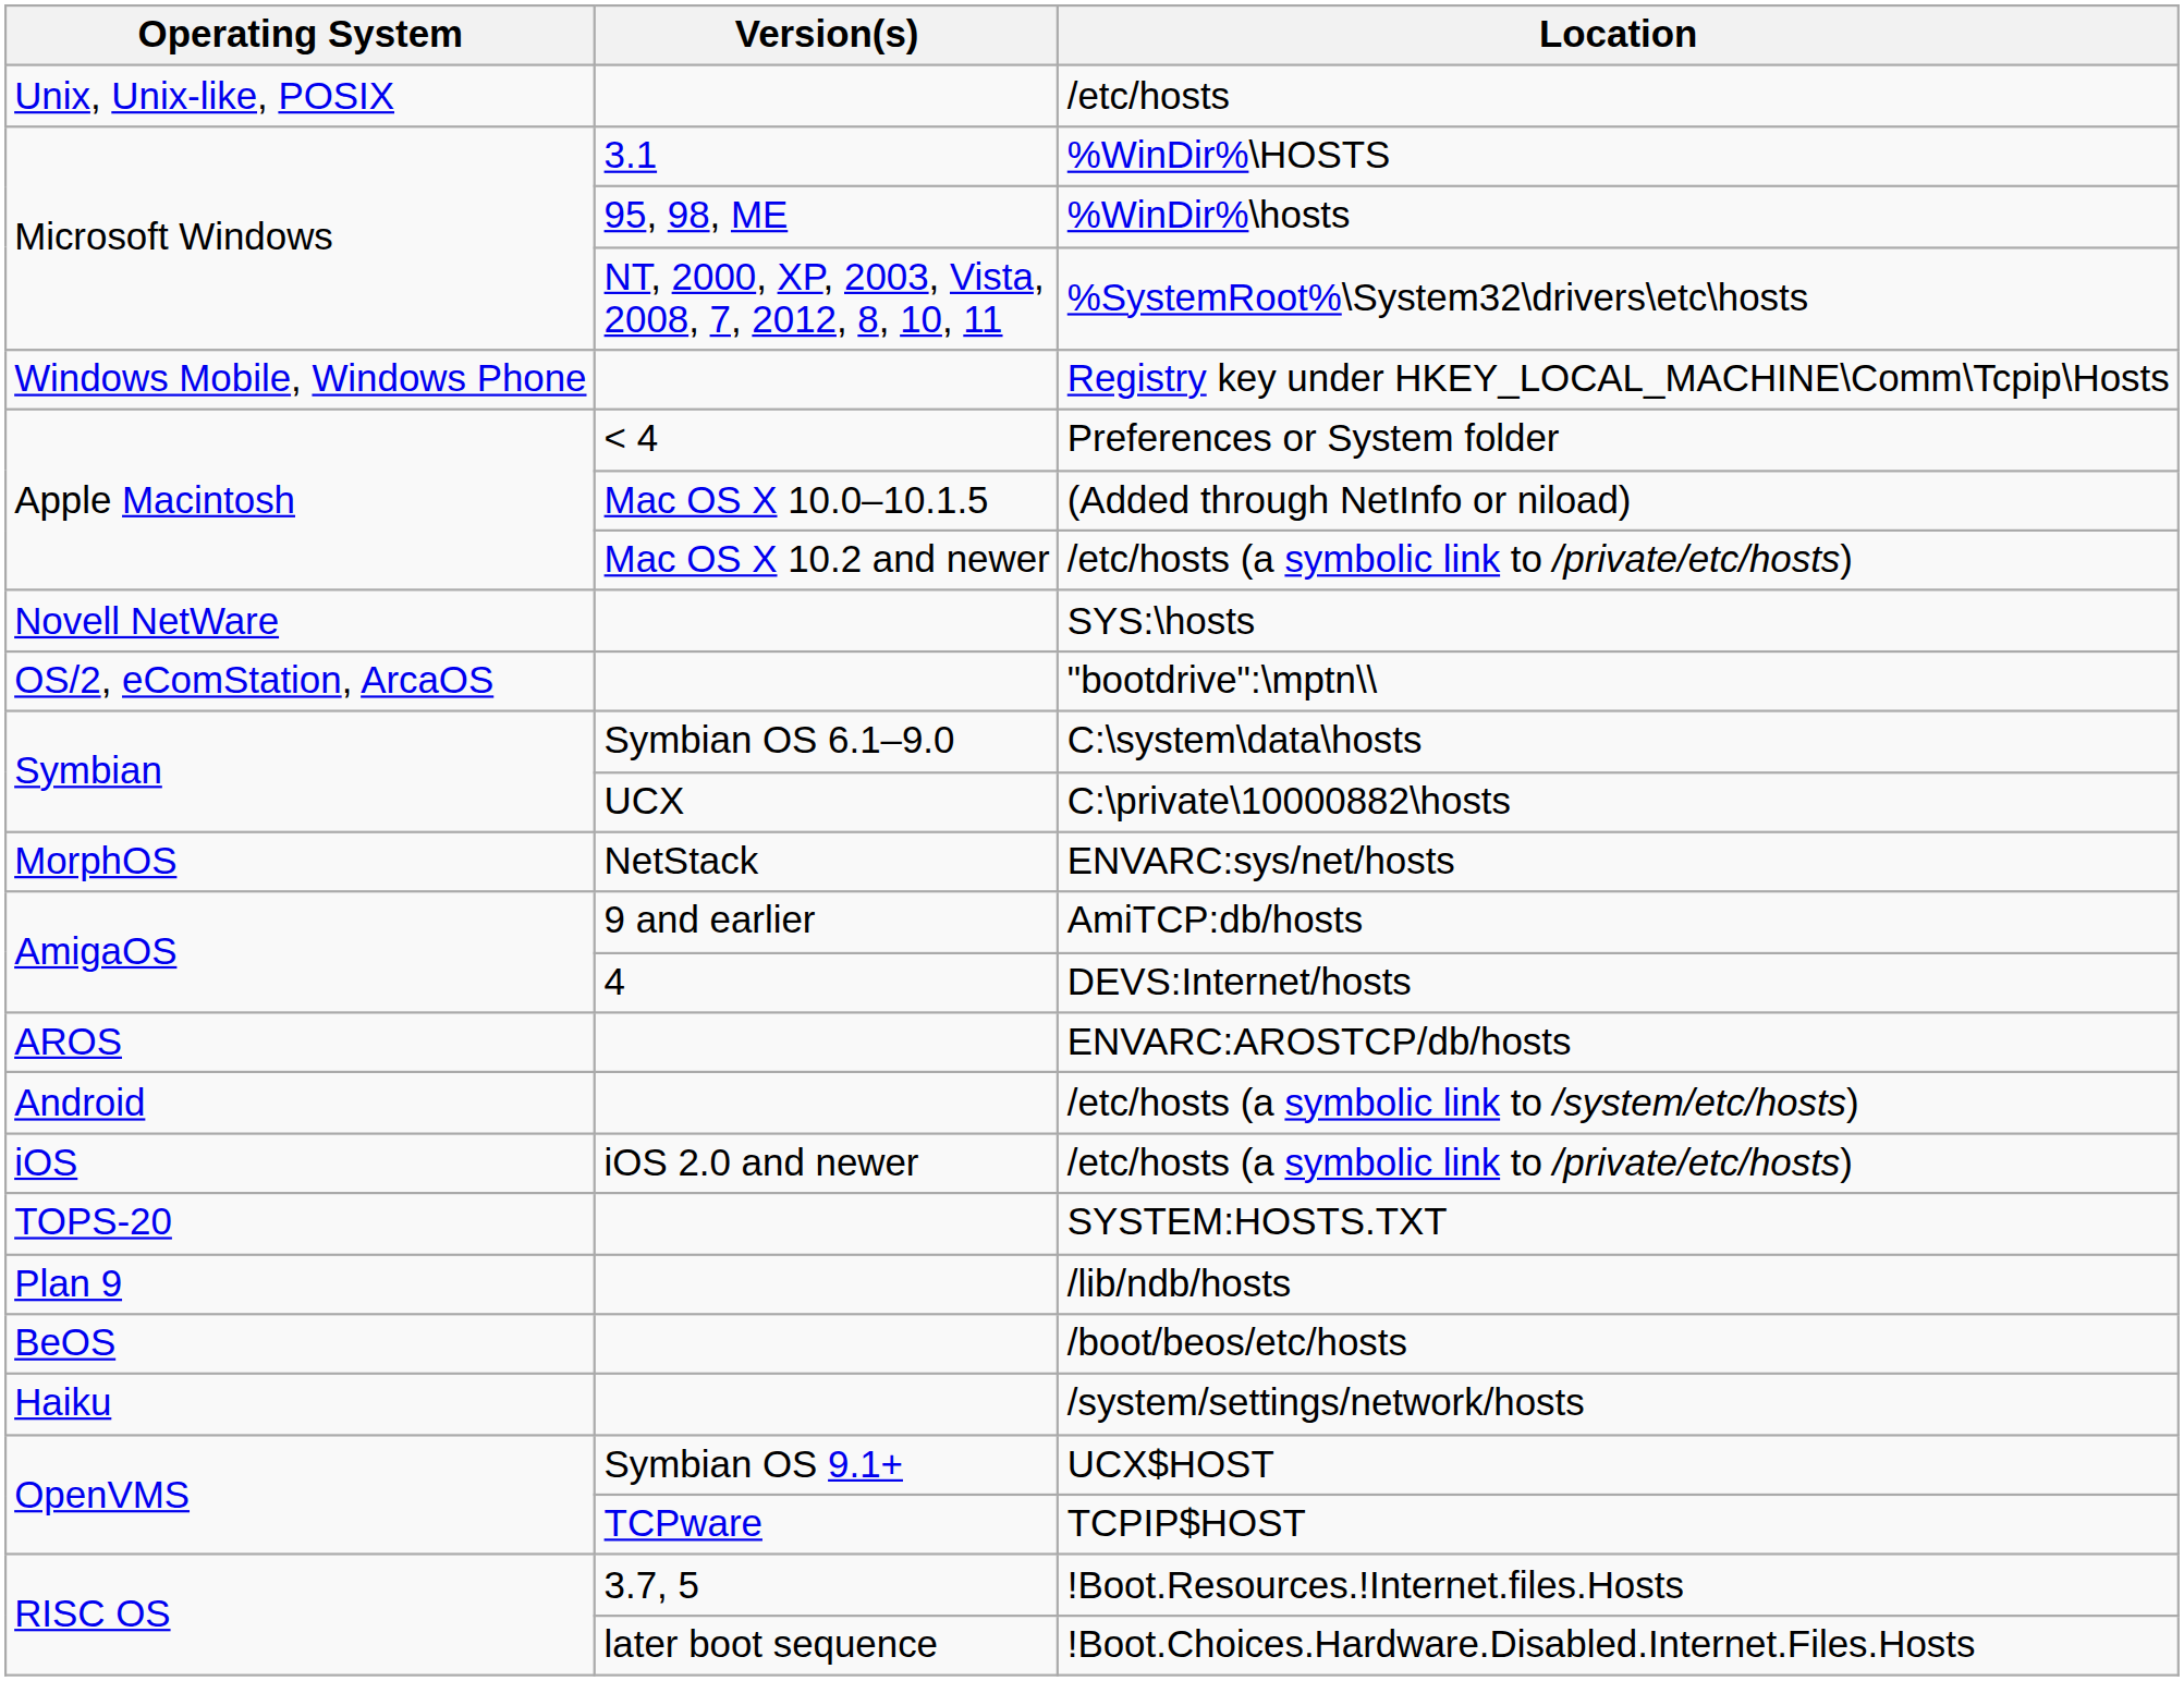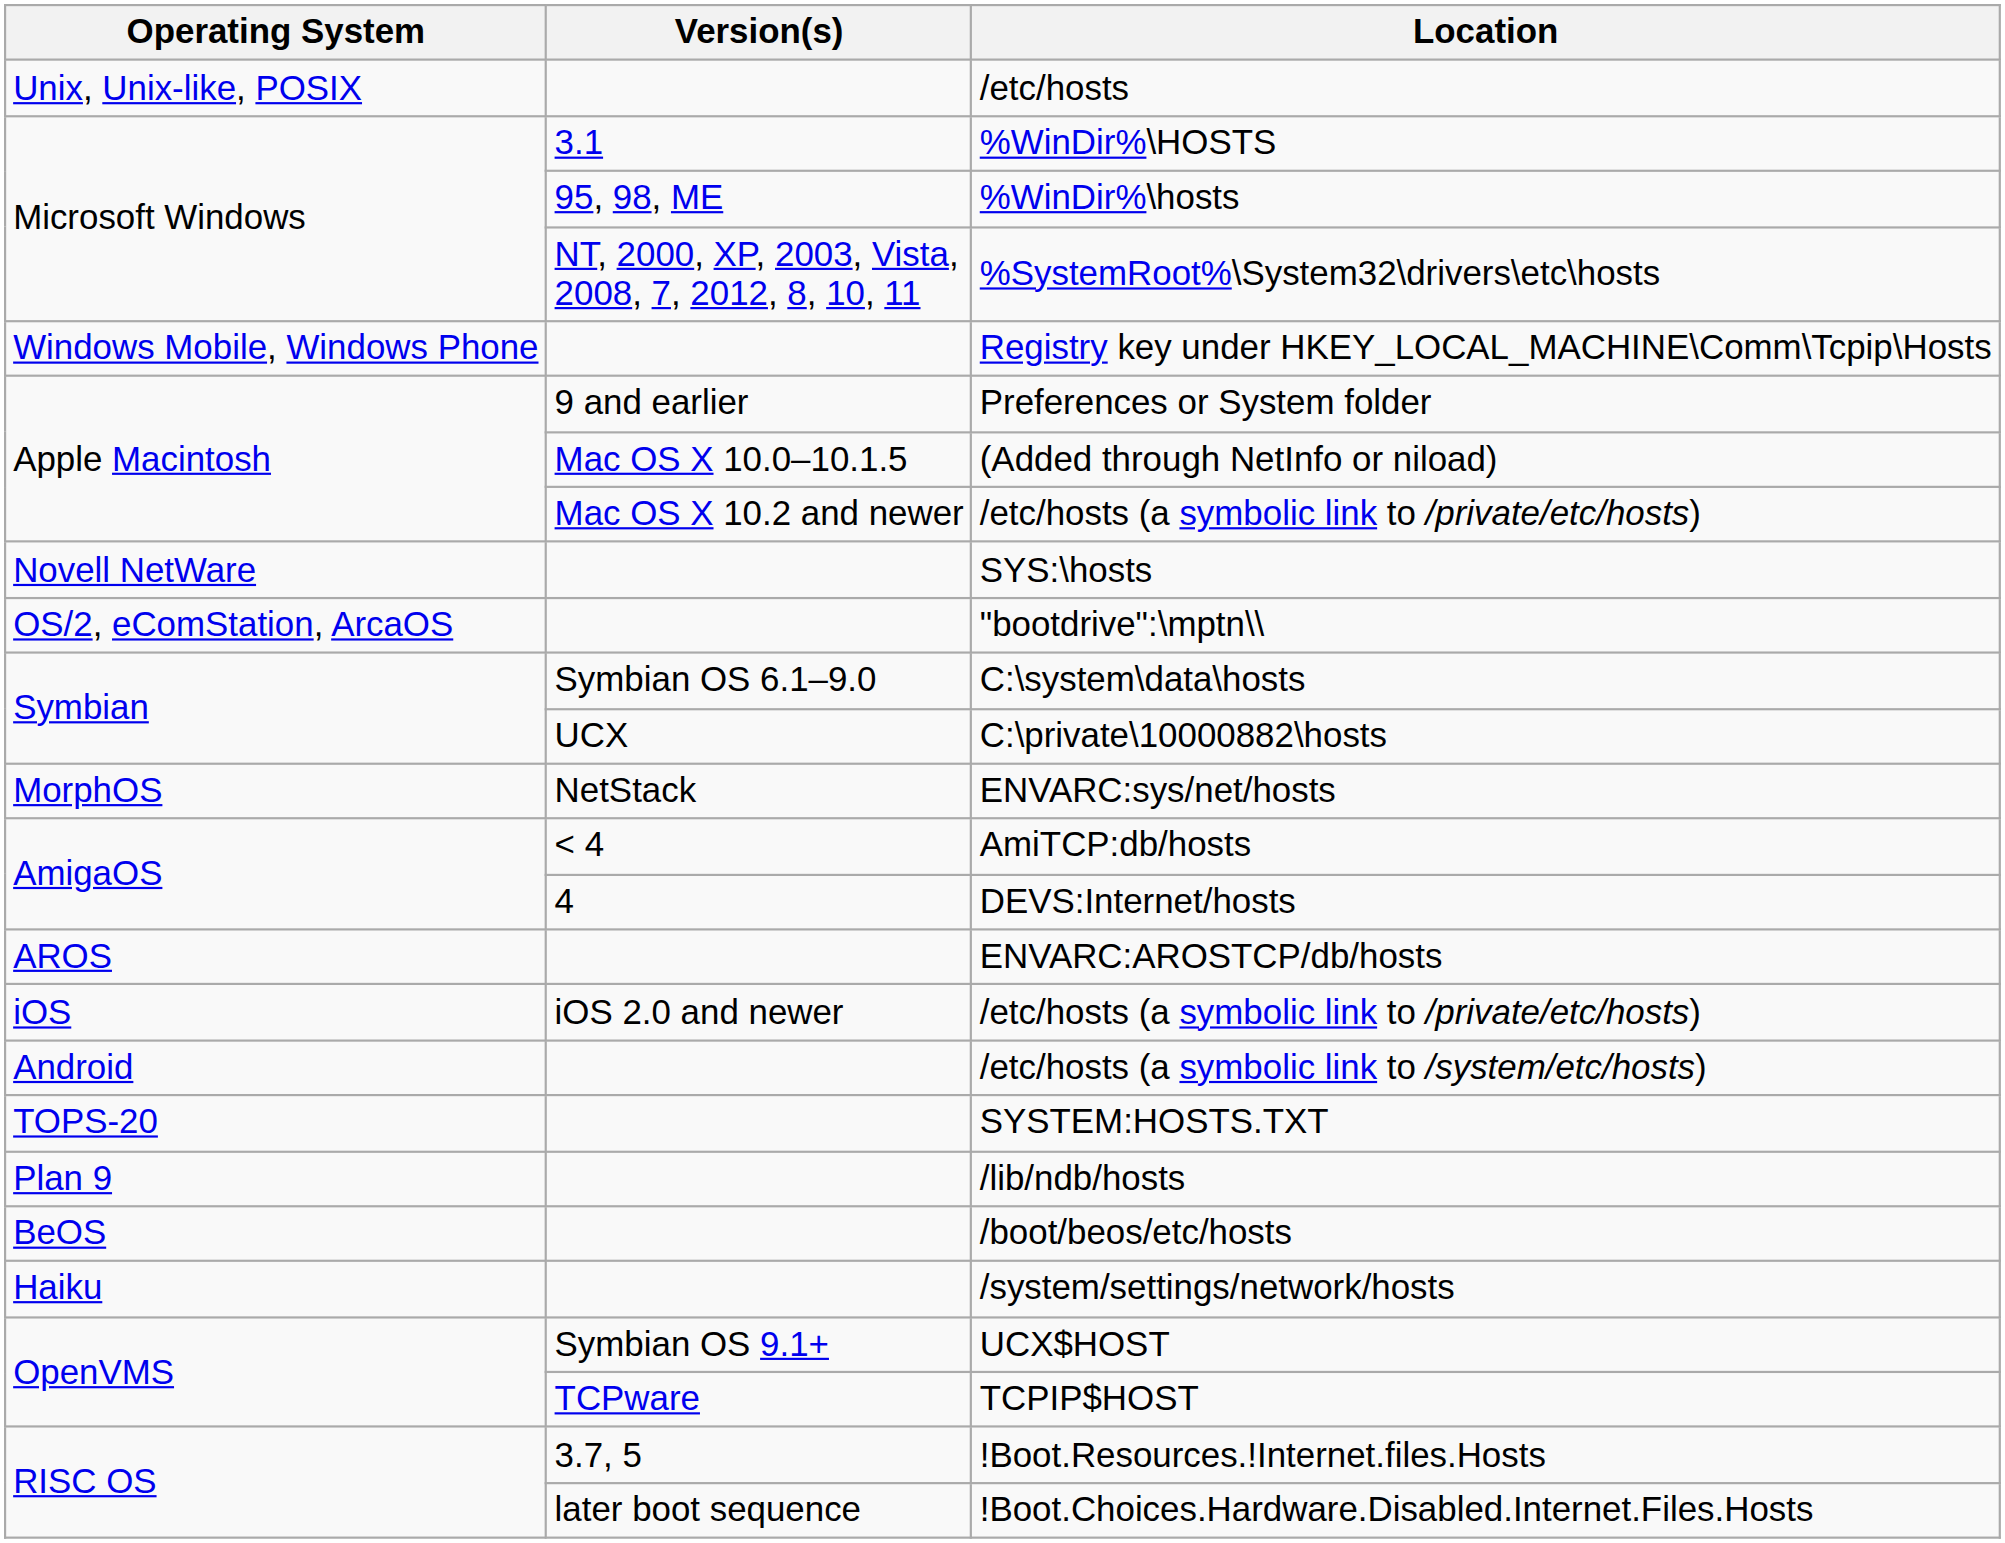Preferences or System folder | Version(s): < 4 -> 9 and earlier
AmiTCP:db/hosts | Version(s): 9 and earlier -> < 4
rows swapped: /etc/hosts (a symbolic link to /system/etc/hosts) <-> iOS / /etc/hosts (a symbolic link to /private/etc/hosts)
